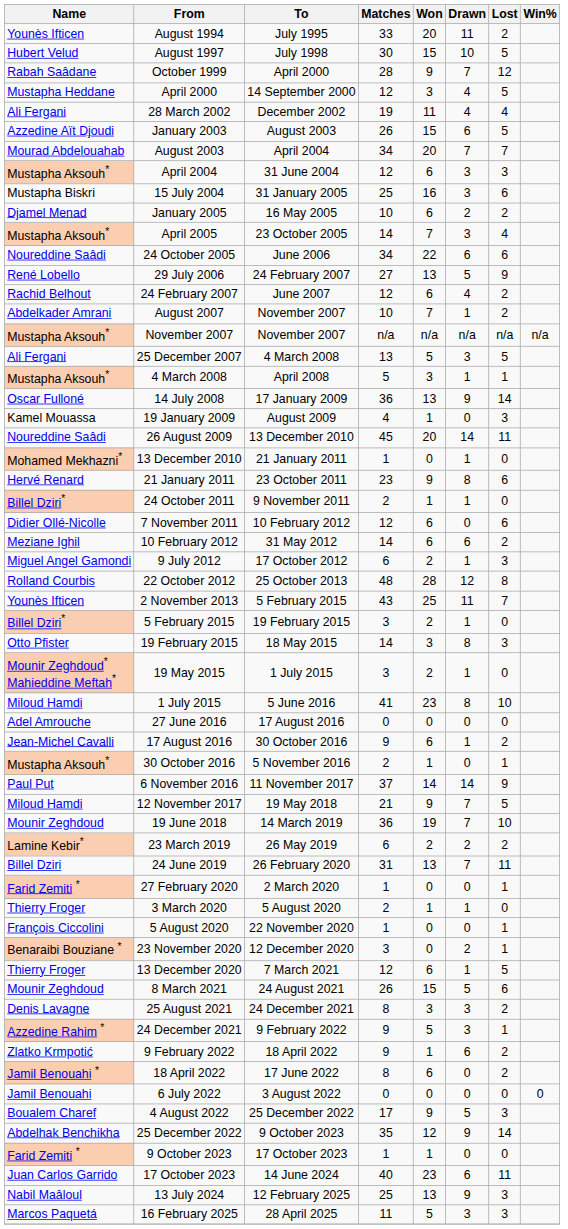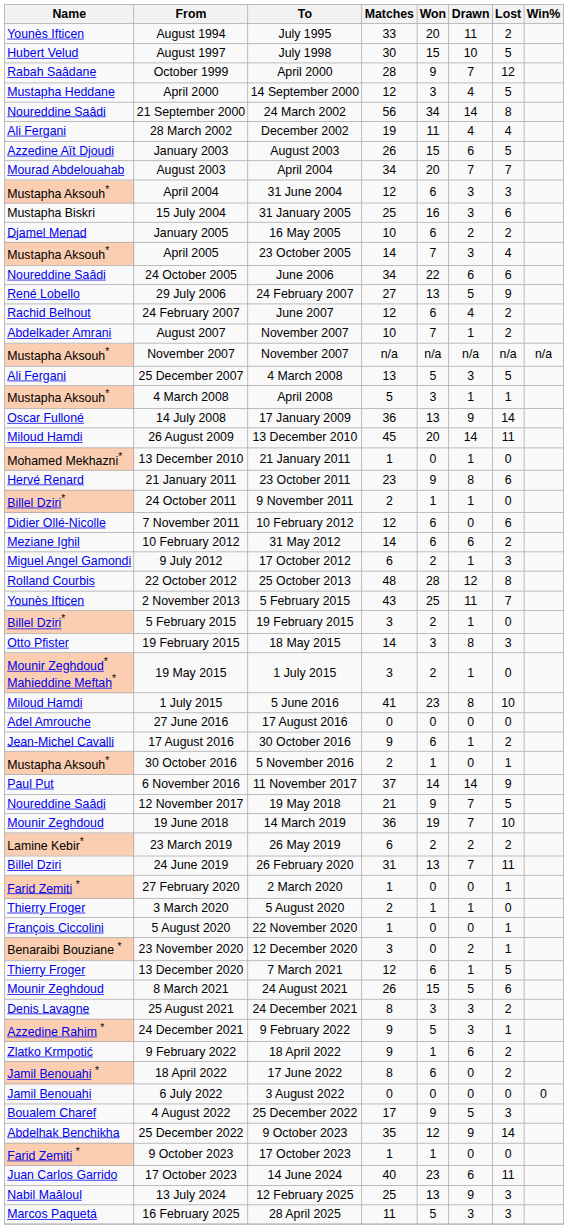+ row: Noureddine Saâdi | 21 September 2000 | 24 March 2002 | 56 | 34 | 14 | 8
- row: Kamel Mouassa | 19 January 2009 | August 2009 | 4 | 1 | 0 | 3
26 August 2009 | Name: Noureddine Saâdi -> Miloud Hamdi
12 November 2017 | Name: Miloud Hamdi -> Noureddine Saâdi
